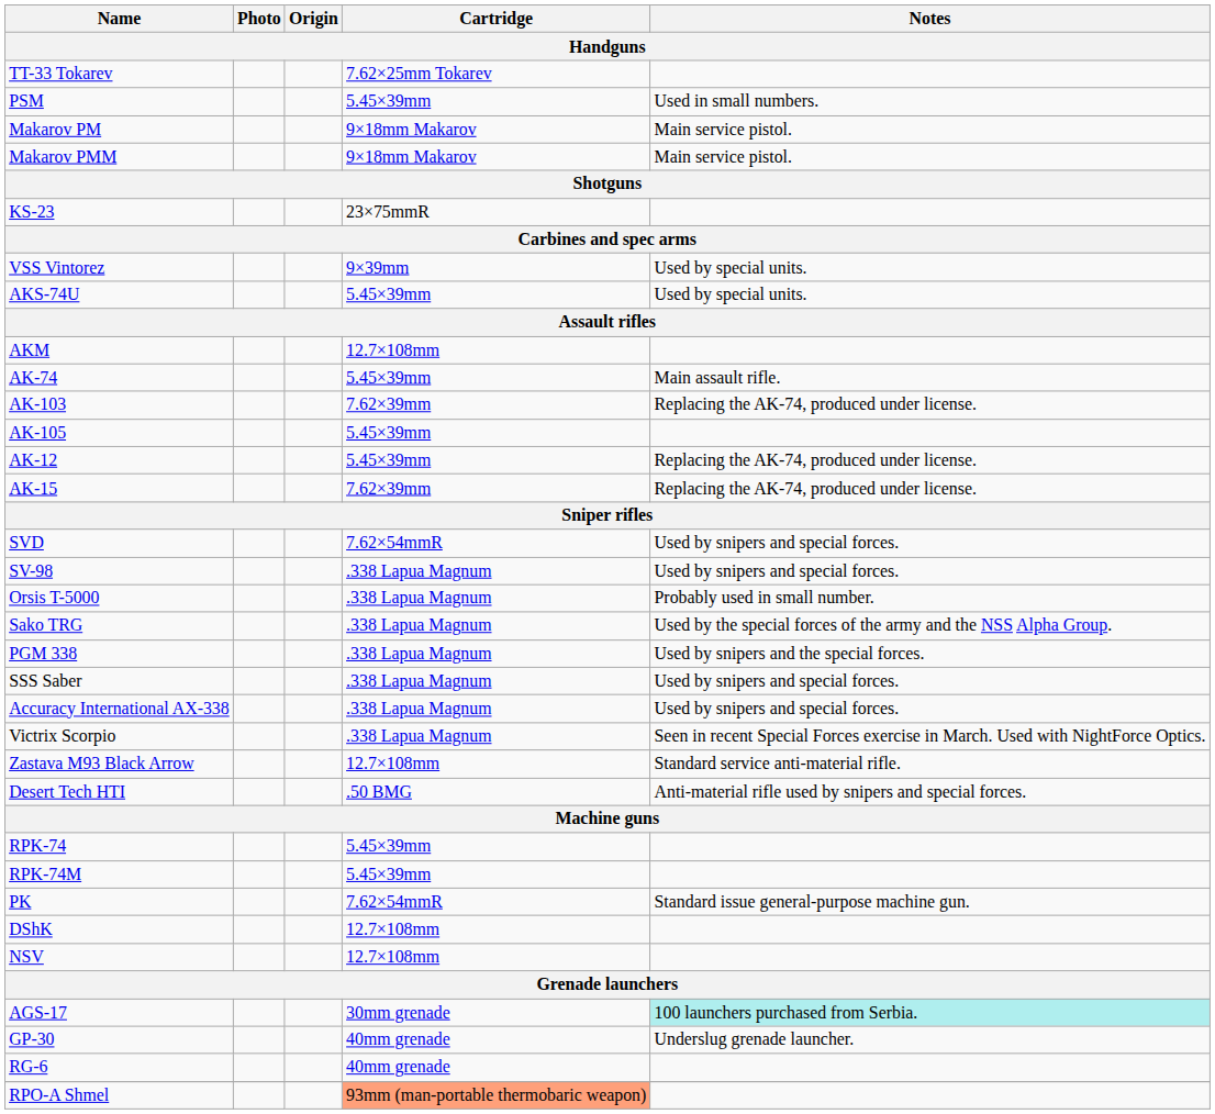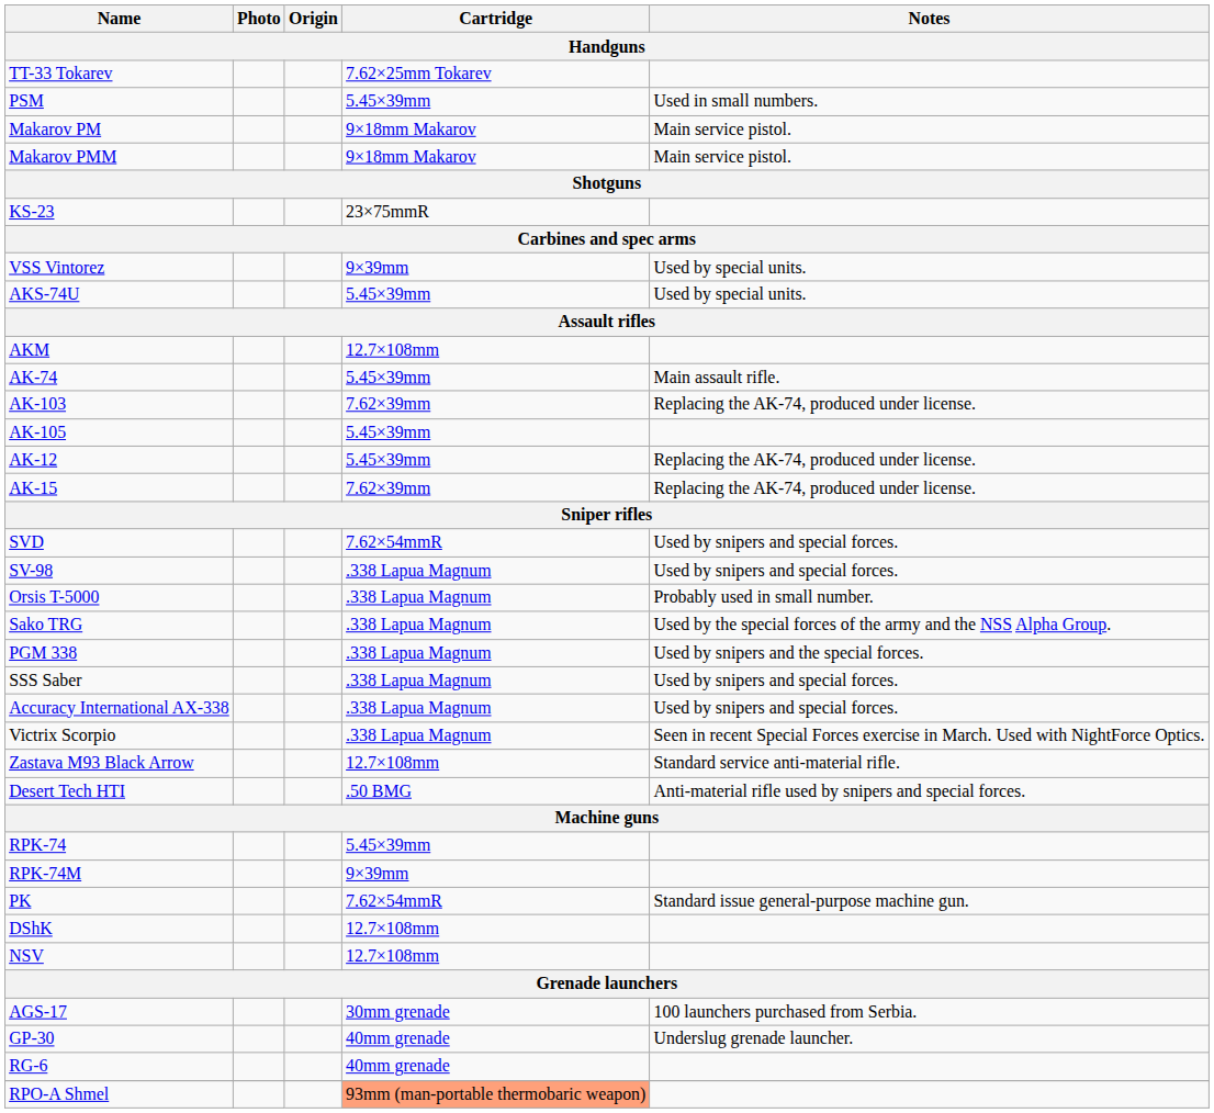RPK-74M | Cartridge / Handguns: 5.45×39mm -> 9×39mm
AGS-17 | Notes / Handguns: paleturquoise background -> no background
